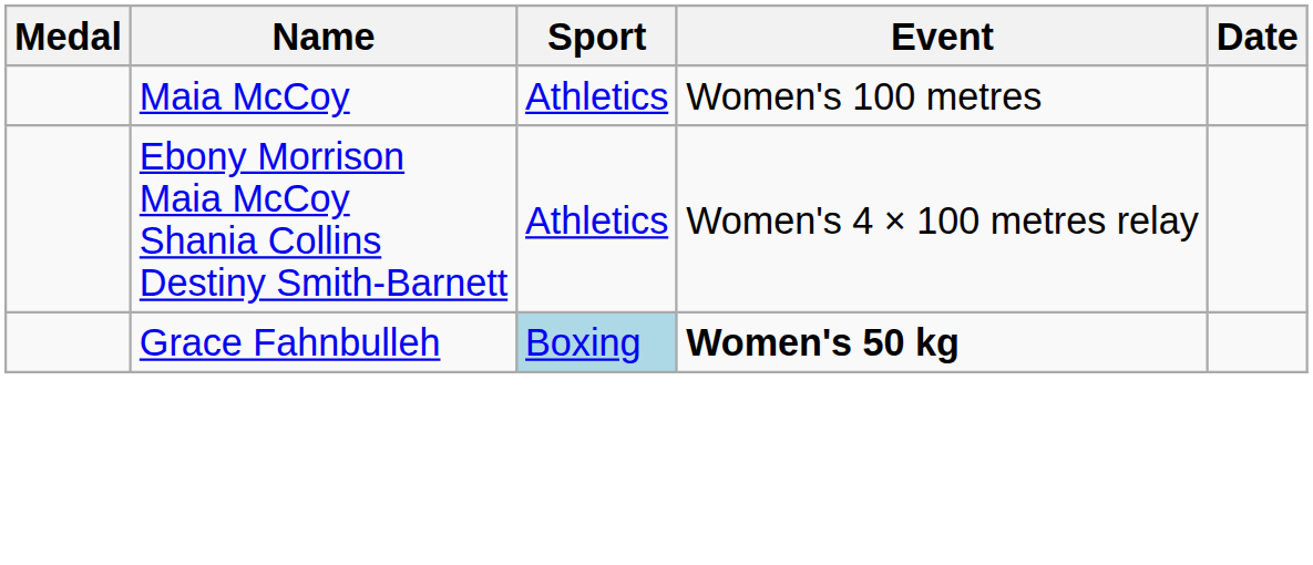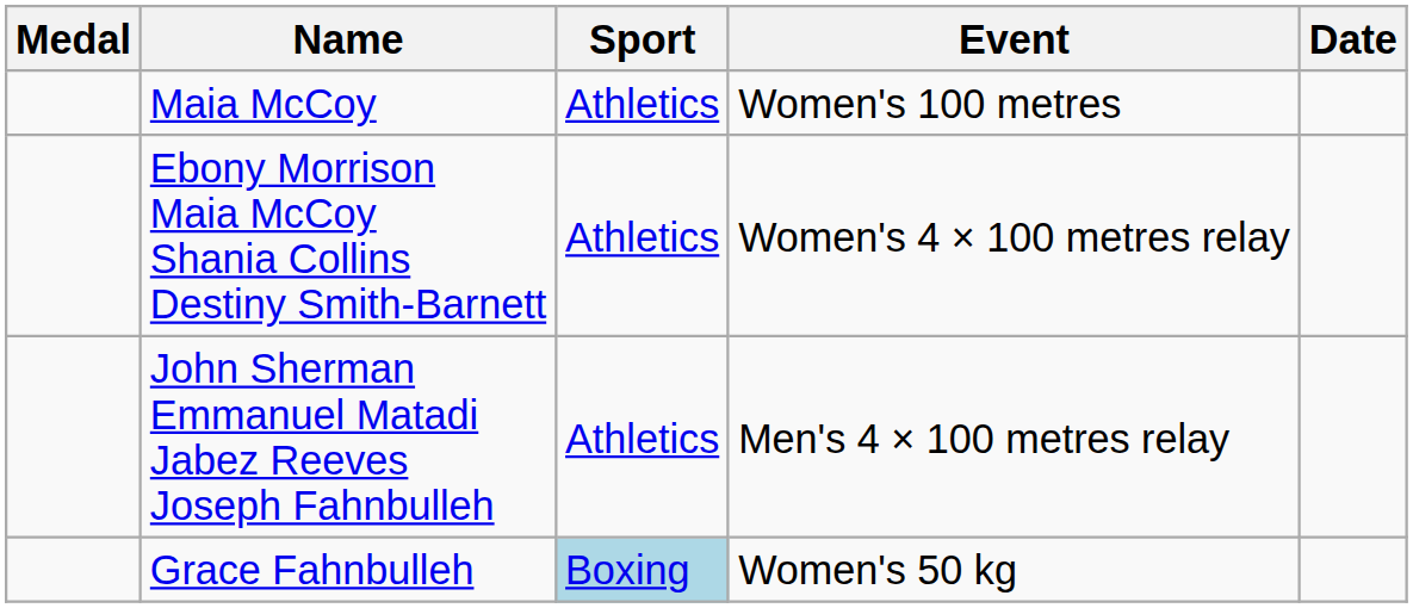+ row: John Sherman Emmanuel Matadi Jabez Reeves Joseph Fahnbulleh | Athletics | Men's 4 × 100 metres relay
Grace Fahnbulleh | Event: bold -> normal
